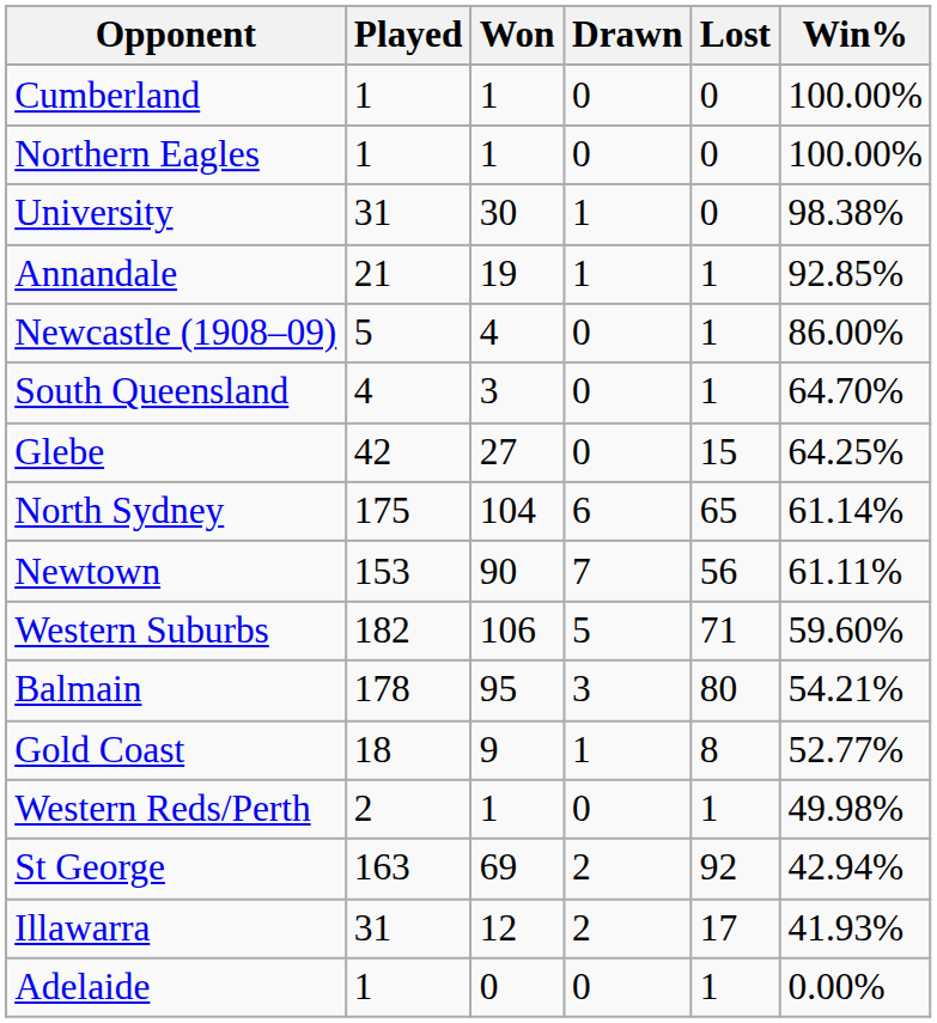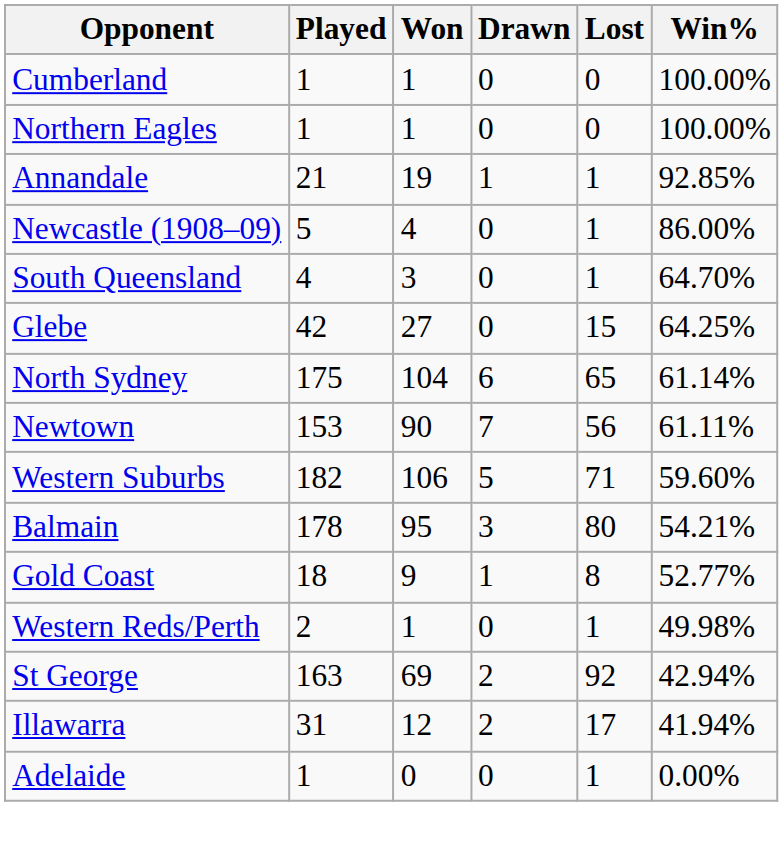- row: University | 31 | 30 | 1 | 0 | 98.38%
Illawarra | Win%: 41.93% -> 41.94%
